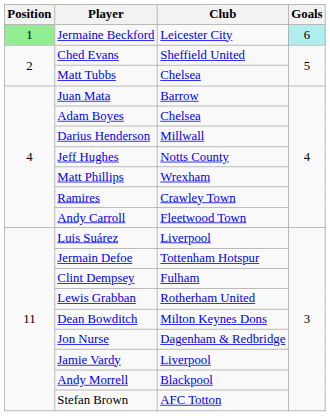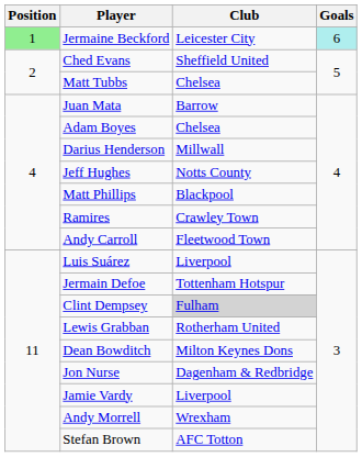Matt Phillips | Club: Wrexham -> Blackpool
Clint Dempsey | Club: no background -> lightgrey background
Andy Morrell | Club: Blackpool -> Wrexham
